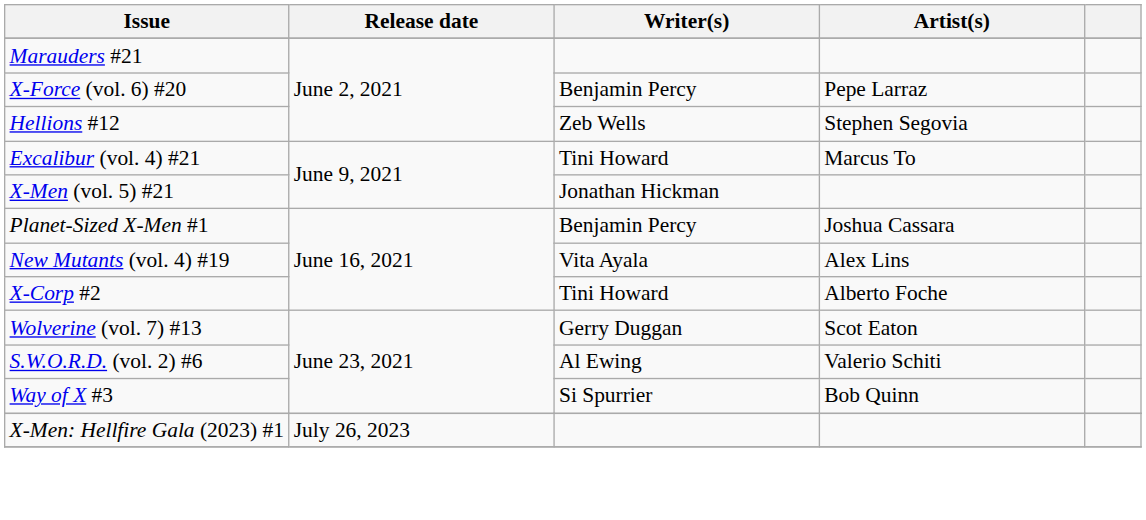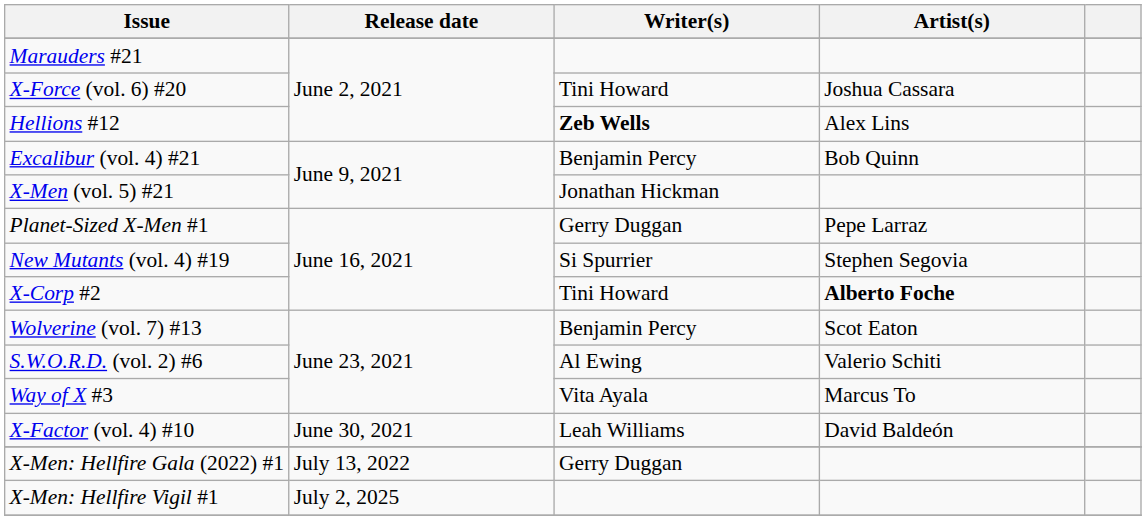X-Force (vol. 6) #20 | Writer(s): Benjamin Percy -> Tini Howard
X-Force (vol. 6) #20 | Artist(s): Pepe Larraz -> Joshua Cassara
Hellions #12 | Writer(s): normal -> bold
Hellions #12 | Artist(s): Stephen Segovia -> Alex Lins
Excalibur (vol. 4) #21 | Writer(s): Tini Howard -> Benjamin Percy
Excalibur (vol. 4) #21 | Artist(s): Marcus To -> Bob Quinn
Planet-Sized X-Men #1 | Writer(s): Benjamin Percy -> Gerry Duggan
Planet-Sized X-Men #1 | Artist(s): Joshua Cassara -> Pepe Larraz
New Mutants (vol. 4) #19 | Writer(s): Vita Ayala -> Si Spurrier
New Mutants (vol. 4) #19 | Artist(s): Alex Lins -> Stephen Segovia
X-Corp #2 | Artist(s): normal -> bold
Wolverine (vol. 7) #13 | Writer(s): Gerry Duggan -> Benjamin Percy
Way of X #3 | Writer(s): Si Spurrier -> Vita Ayala
Way of X #3 | Artist(s): Bob Quinn -> Marcus To
+ row: X-Factor (vol. 4) #10 | June 30, 2021 | Leah Williams | David Baldeón
+ row: X-Men: Hellfire Gala (2022) #1 | July 13, 2022 | Gerry Duggan
- row: X-Men: Hellfire Gala (2023) #1 | July 26, 2023
+ row: X-Men: Hellfire Vigil #1 | July 2, 2025
